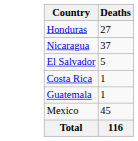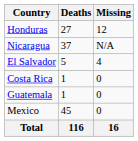+ column: Missing | 12 | N/A | 4 | 0 | 0 | 0 | 16
